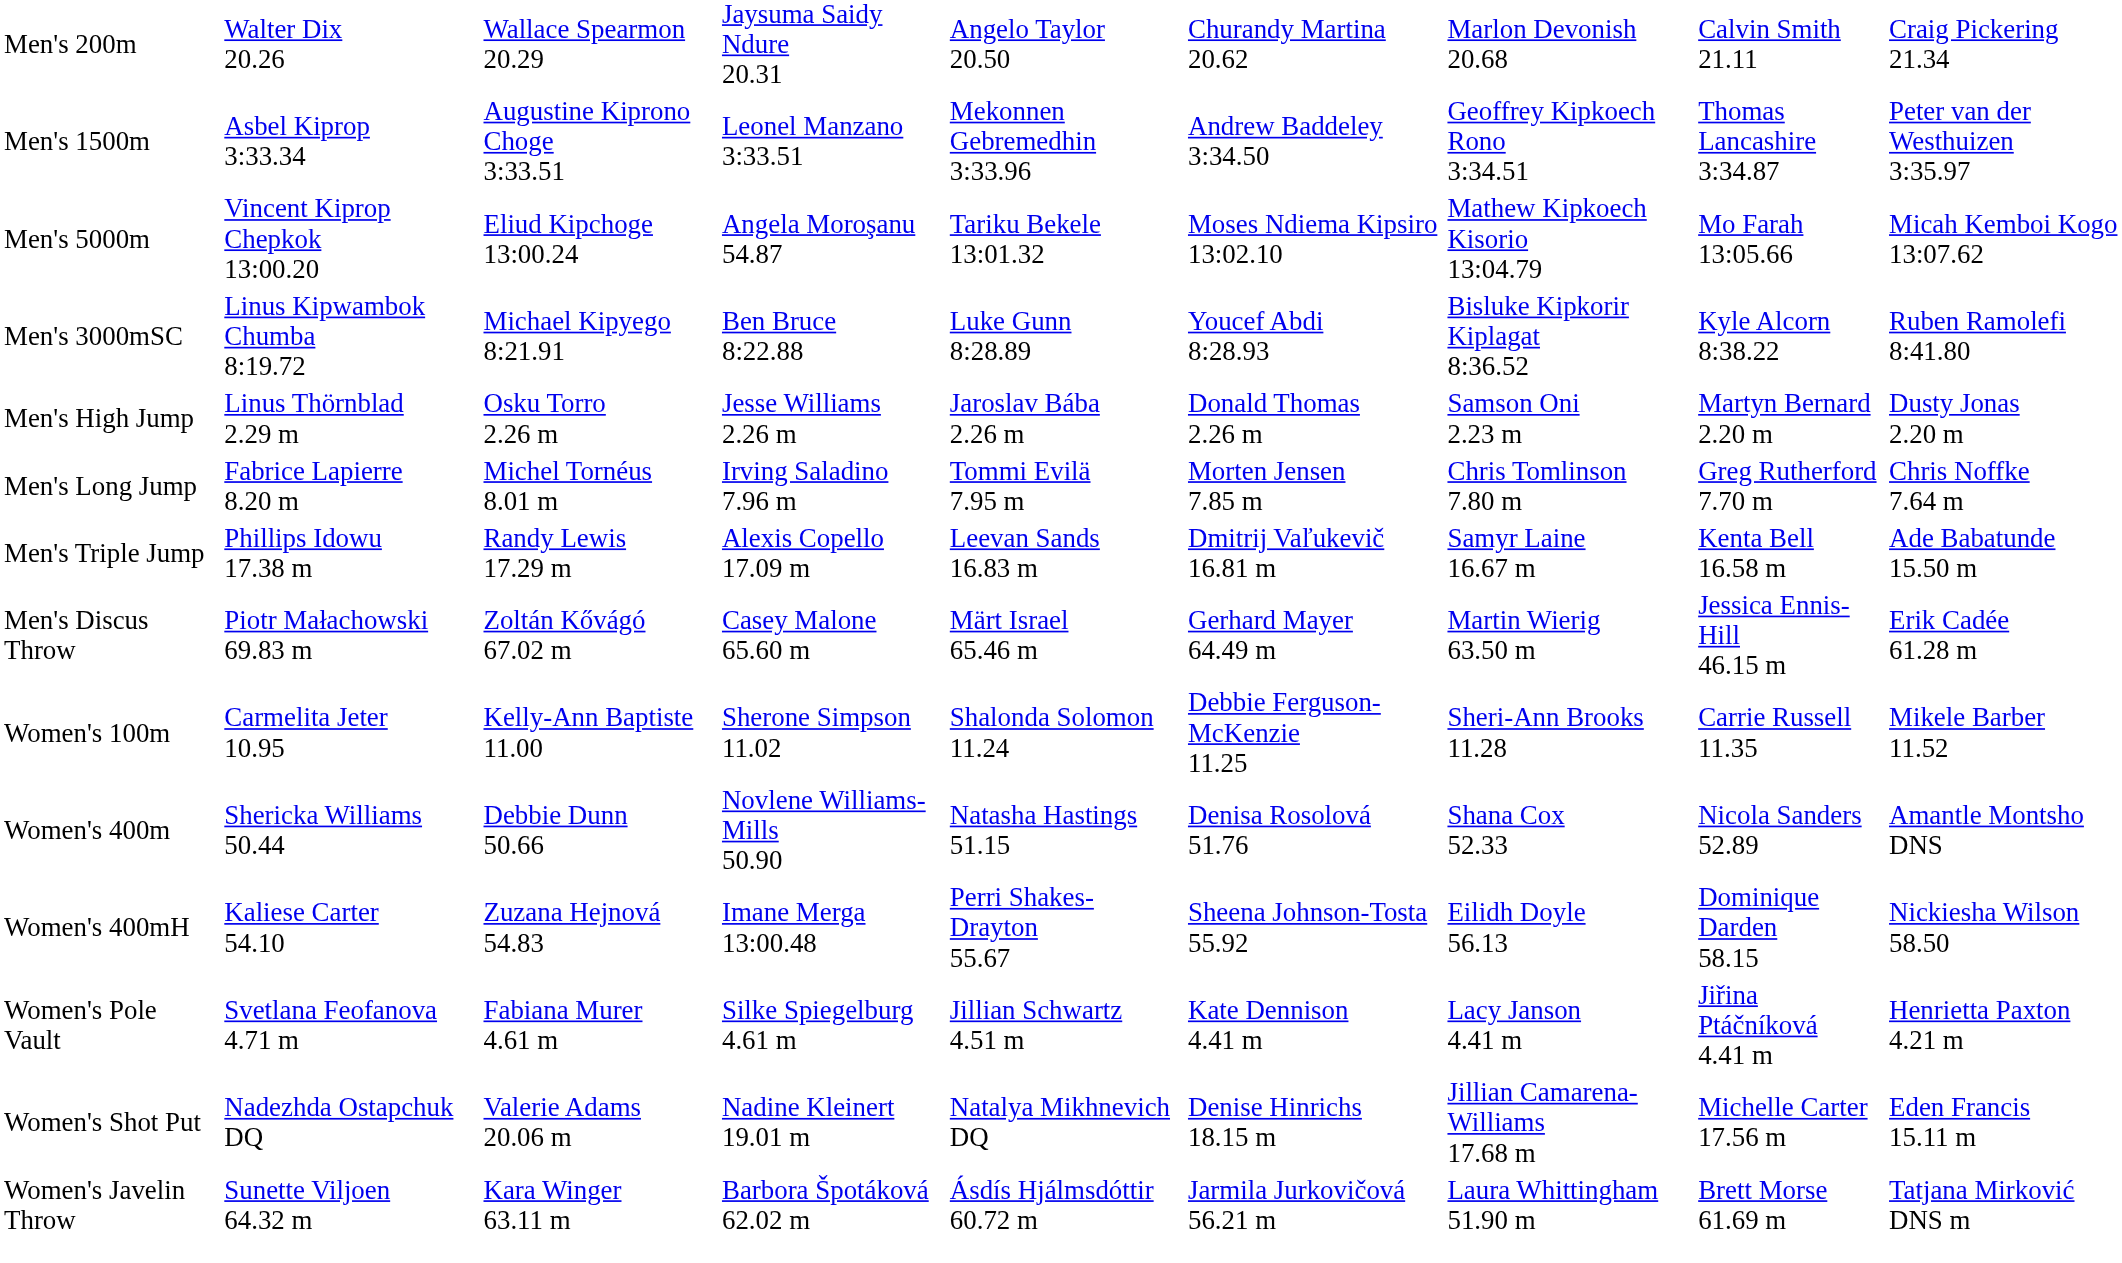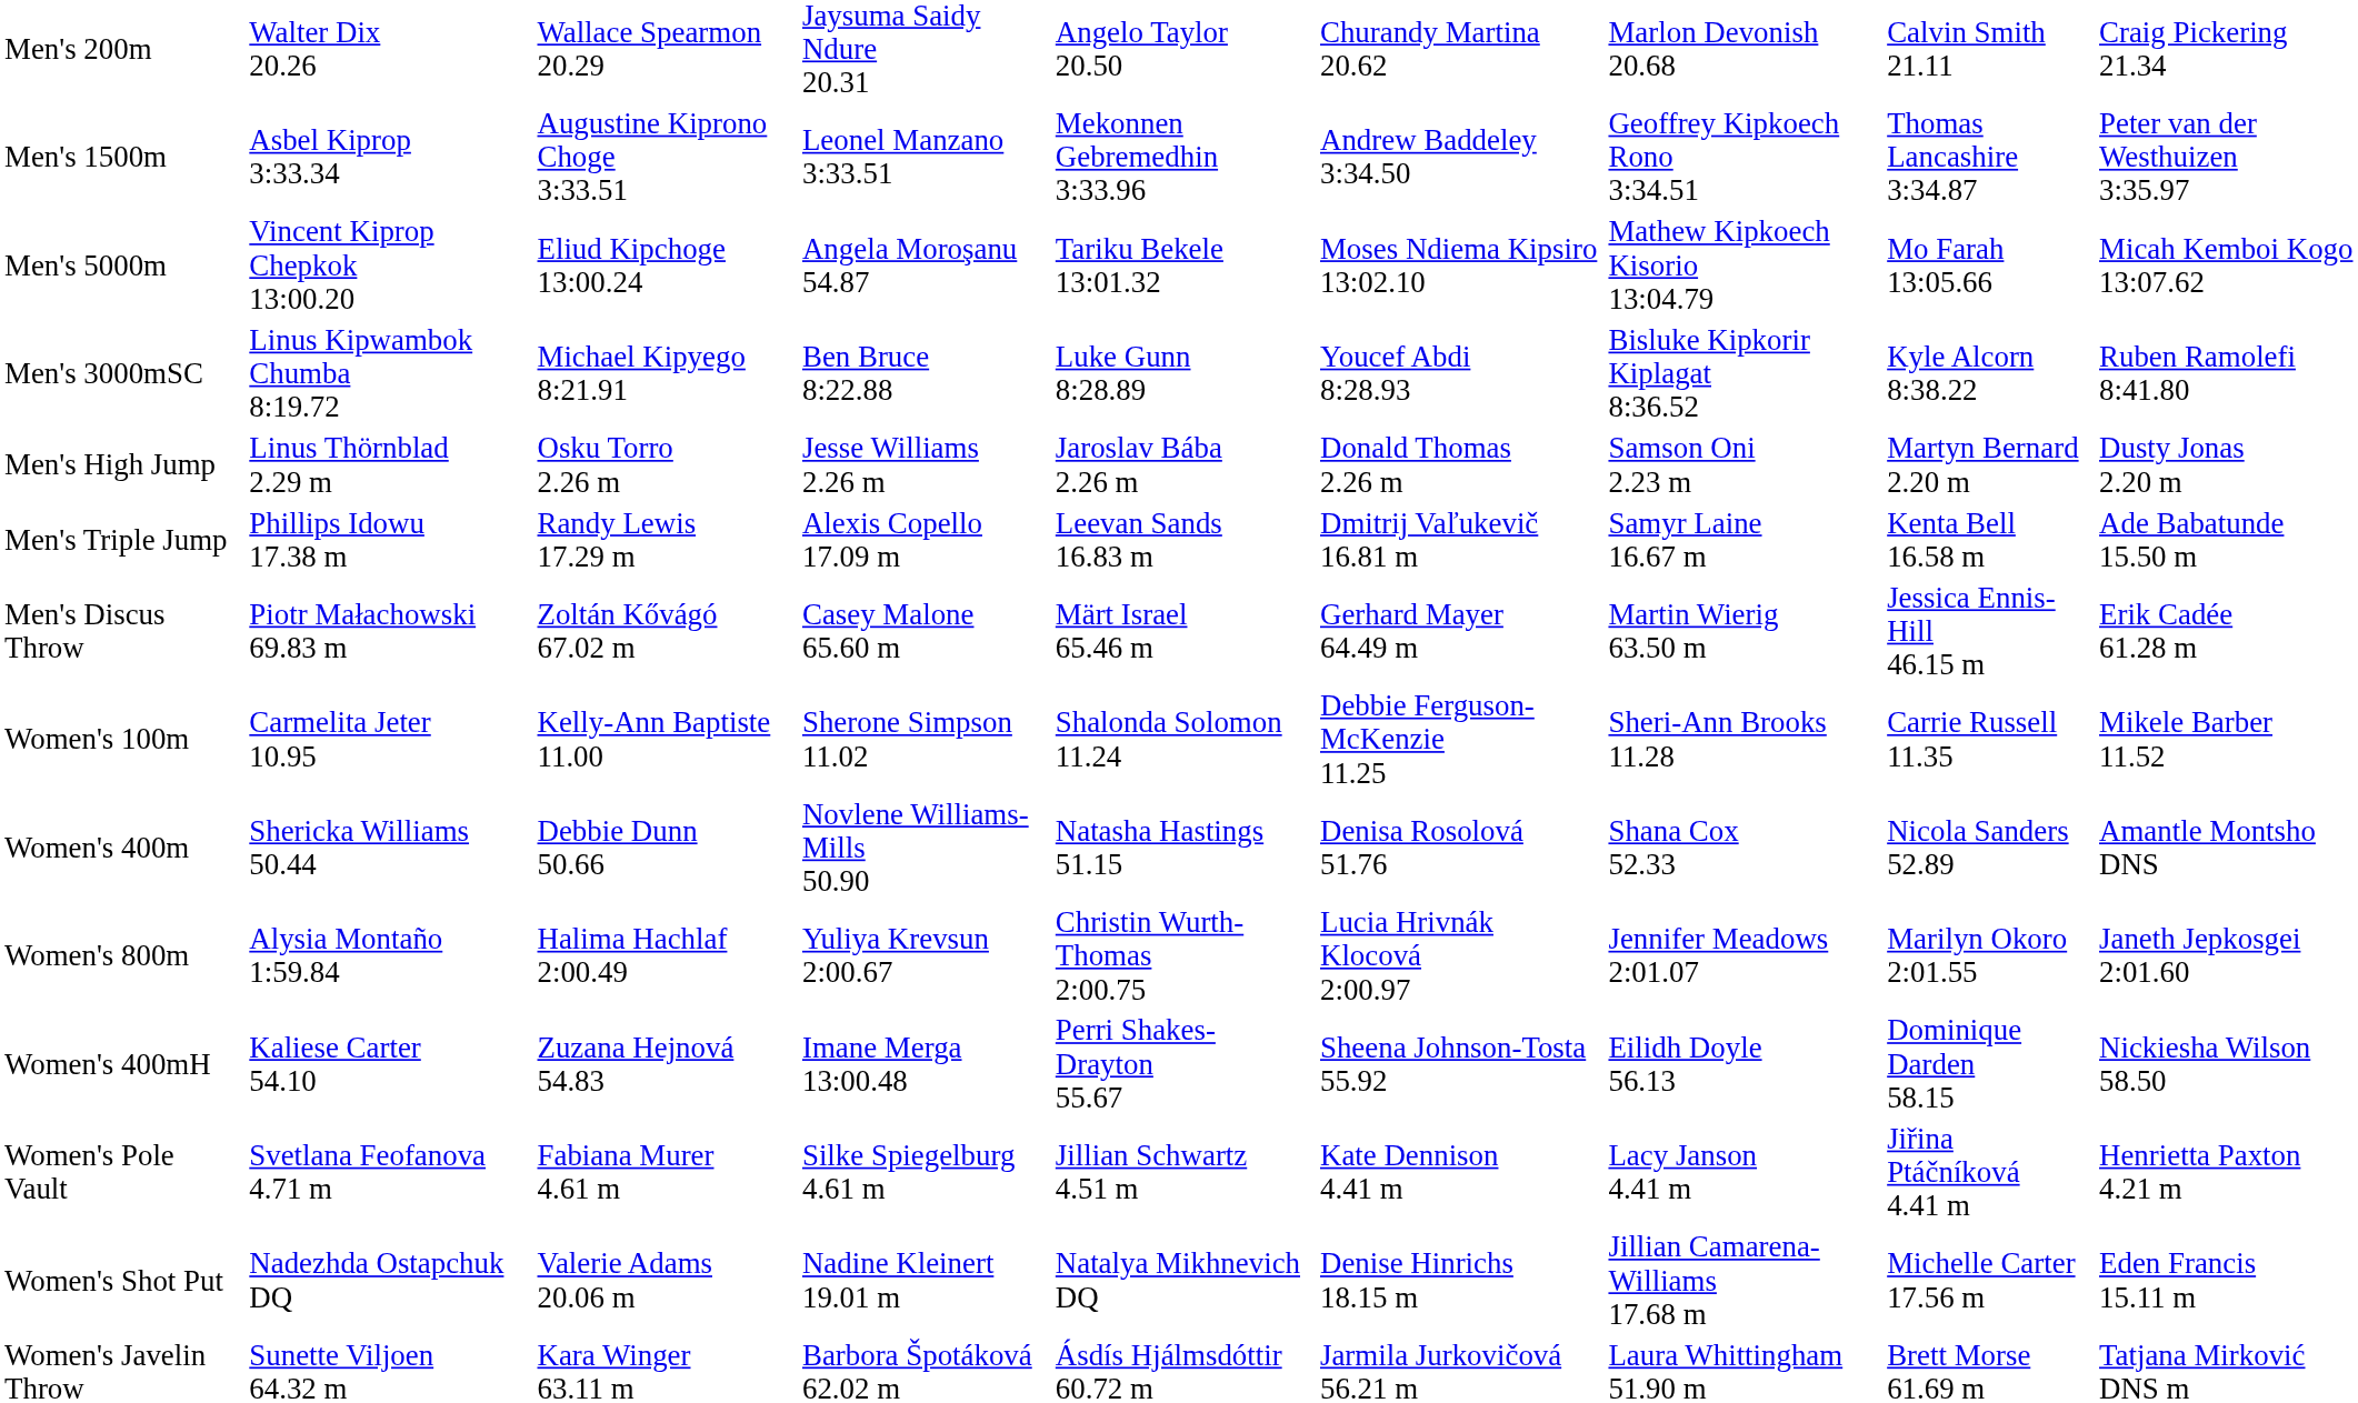- row: Men's Long Jump | Fabrice Lapierre 8.20 m | Michel Tornéus 8.01 m | Irving Saladino 7.96 m | Tommi Evilä 7.95 m | Morten Jensen 7.85 m | Chris Tomlinson 7.80 m | Greg Rutherford 7.70 m | Chris Noffke 7.64 m
+ row: Women's 800m | Alysia Montaño 1:59.84 | Halima Hachlaf 2:00.49 | Yuliya Krevsun 2:00.67 | Christin Wurth-Thomas 2:00.75 | Lucia Hrivnák Klocová 2:00.97 | Jennifer Meadows 2:01.07 | Marilyn Okoro 2:01.55 | Janeth Jepkosgei 2:01.60
